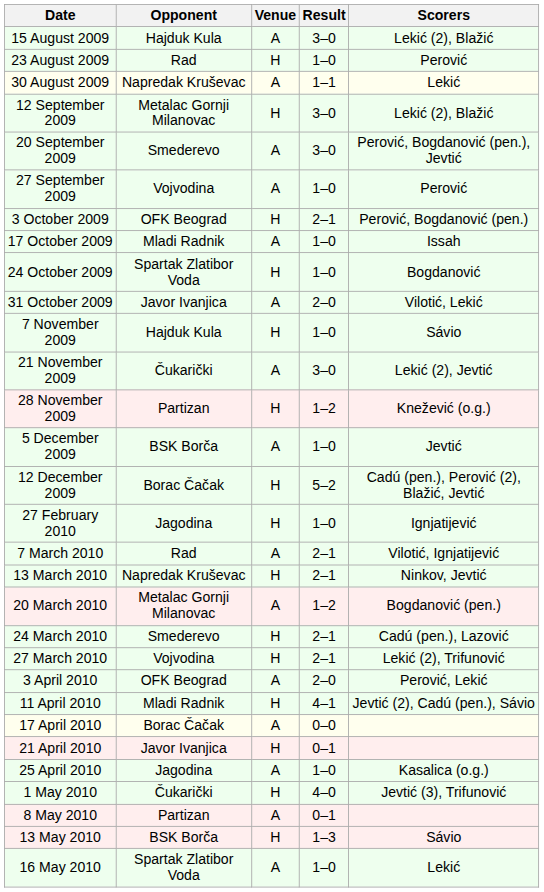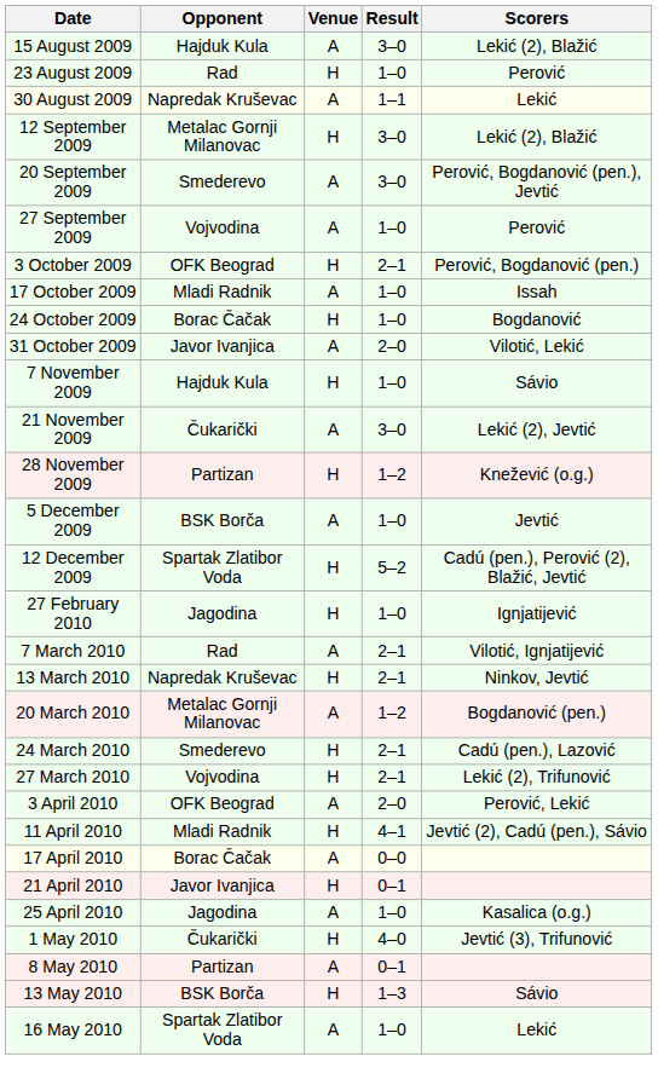24 October 2009 | Opponent: Spartak Zlatibor Voda -> Borac Čačak
12 December 2009 | Opponent: Borac Čačak -> Spartak Zlatibor Voda
